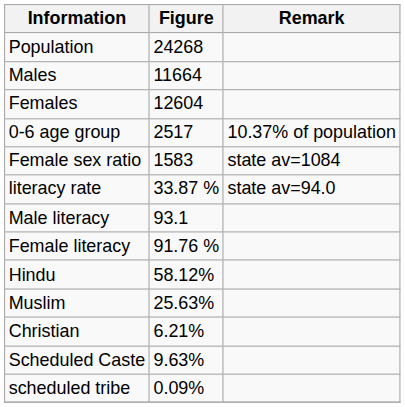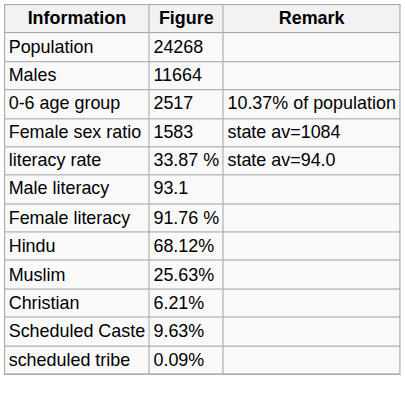- row: Females | 12604
Hindu | Figure: 58.12% -> 68.12%
